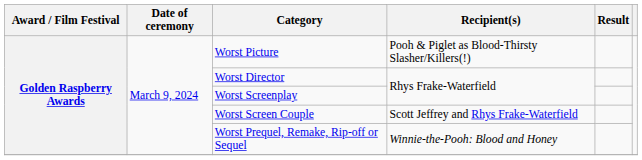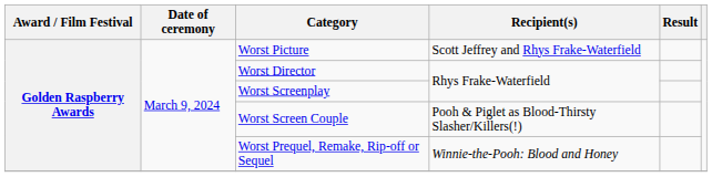Worst Picture | Recipient(s): Pooh & Piglet as Blood-Thirsty Slasher/Killers(!) -> Scott Jeffrey and Rhys Frake-Waterfield
Worst Screen Couple | Recipient(s): Scott Jeffrey and Rhys Frake-Waterfield -> Pooh & Piglet as Blood-Thirsty Slasher/Killers(!)
